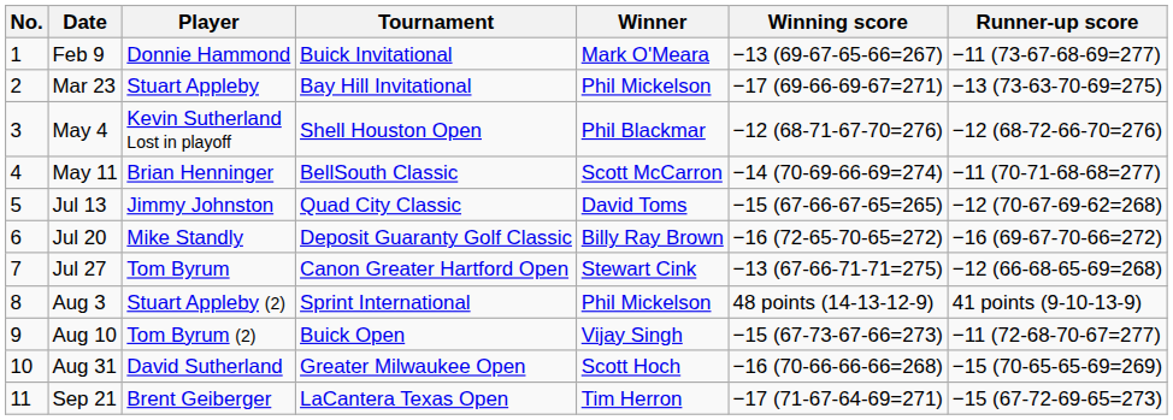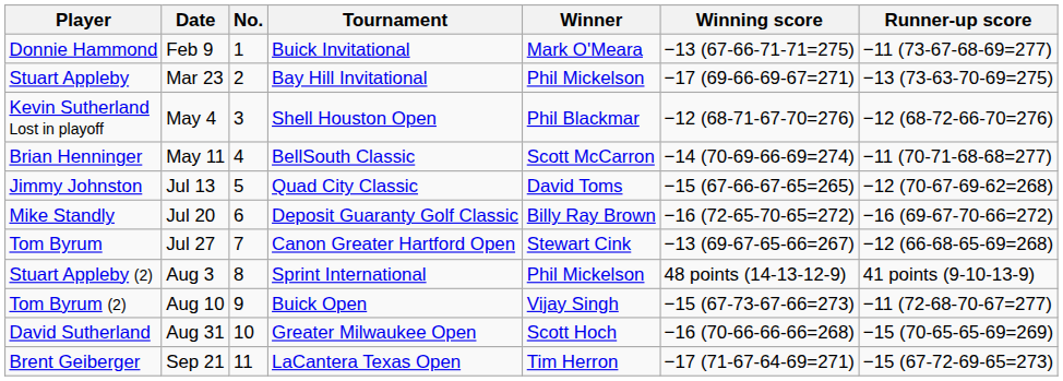columns swapped: No. <-> Player
Feb 9 | Winning score: −13 (69-67-65-66=267) -> −13 (67-66-71-71=275)
Jul 27 | Winning score: −13 (67-66-71-71=275) -> −13 (69-67-65-66=267)
